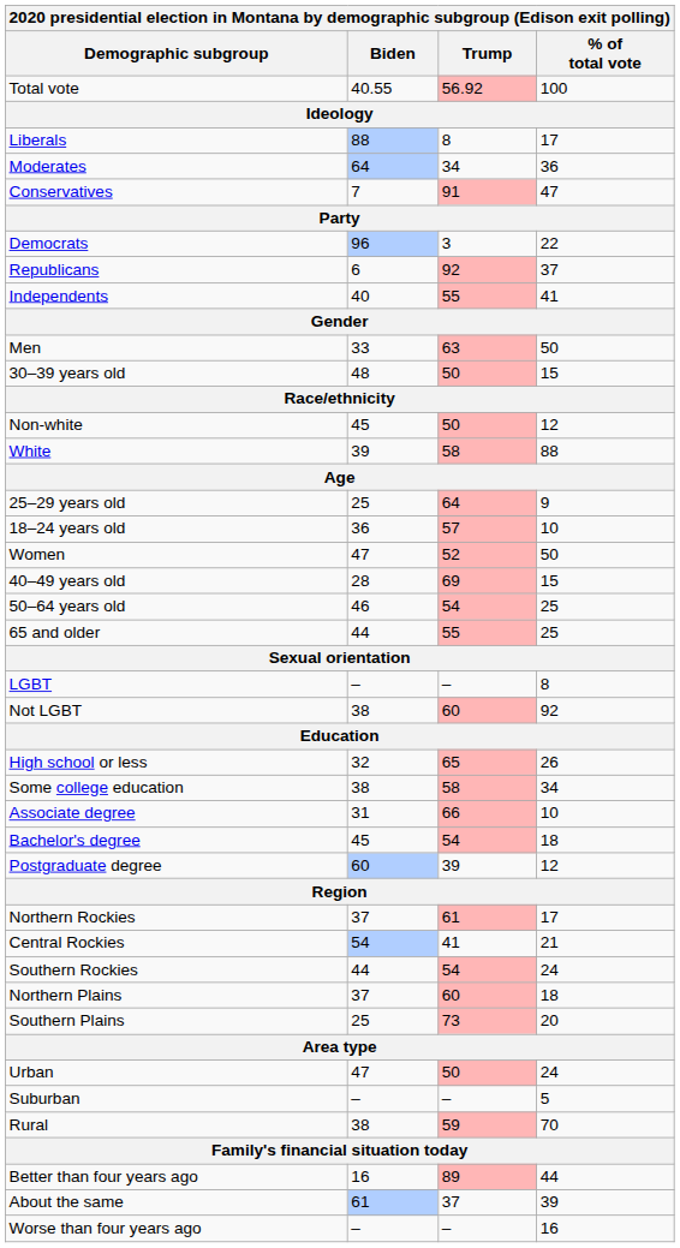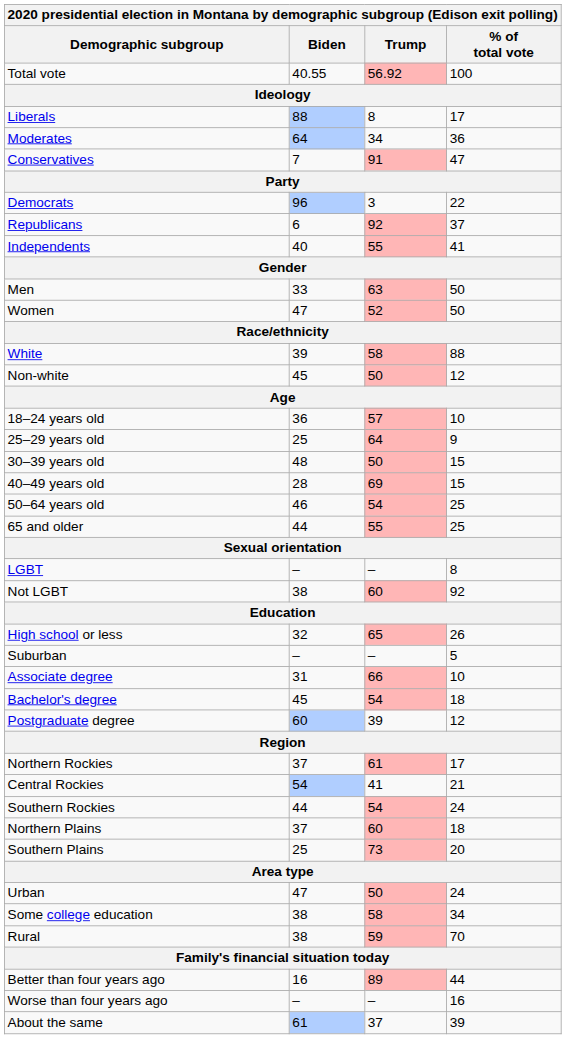rows swapped: Women <-> 30–39 years old
rows swapped: White <-> Non-white
rows swapped: 18–24 years old <-> 25–29 years old
rows swapped: Some college education <-> Suburban
rows swapped: Worse than four years ago <-> About the same
